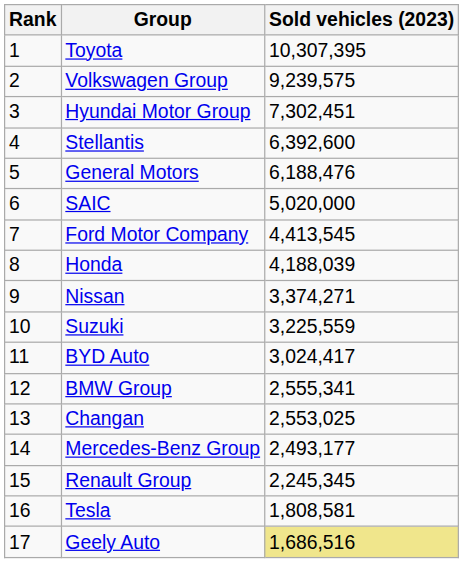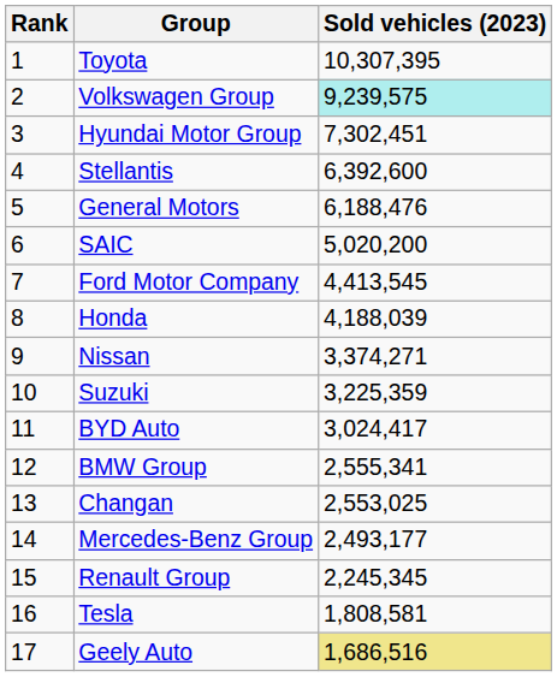Volkswagen Group | Sold vehicles (2023): no background -> paleturquoise background
SAIC | Sold vehicles (2023): 5,020,000 -> 5,020,200
Suzuki | Sold vehicles (2023): 3,225,559 -> 3,225,359
